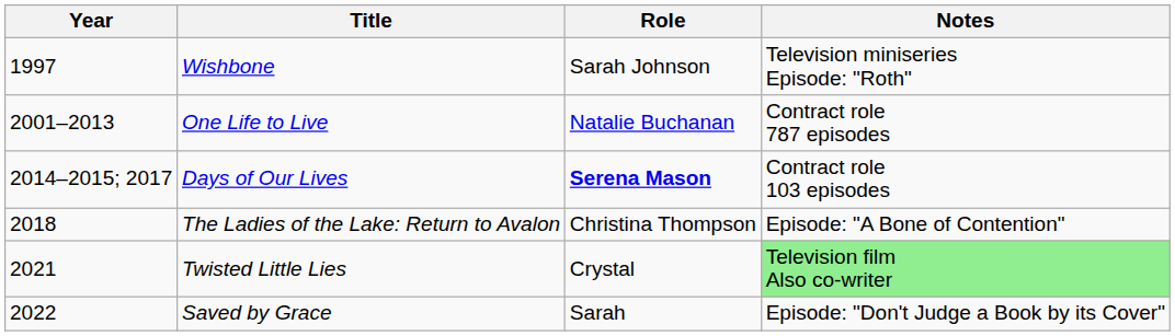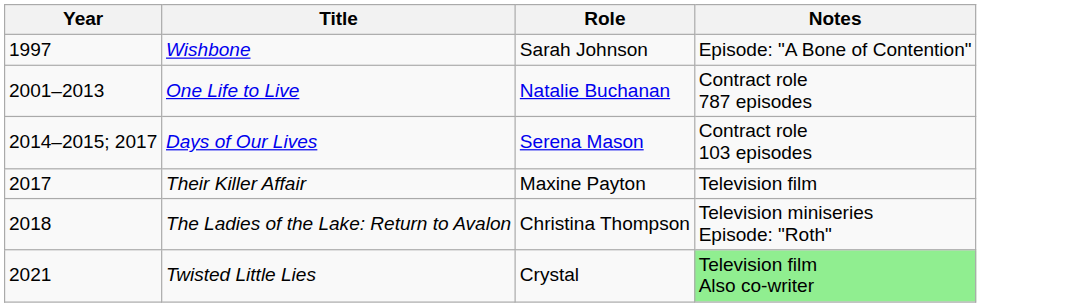Wishbone | Notes: Television miniseries Episode: "Roth" -> Episode: "A Bone of Contention"
Days of Our Lives | Role: bold -> normal
+ row: 2017 | Their Killer Affair | Maxine Payton | Television film
The Ladies of the Lake: Return to Avalon | Notes: Episode: "A Bone of Contention" -> Television miniseries Episode: "Roth"
- row: 2022 | Saved by Grace | Sarah | Episode: "Don't Judge a Book by its Cover"
